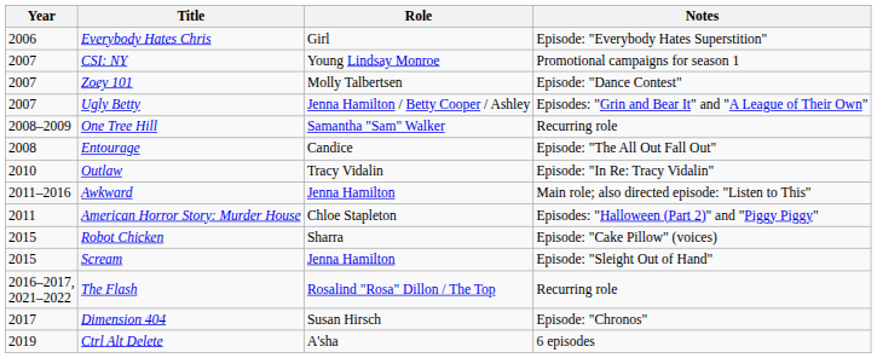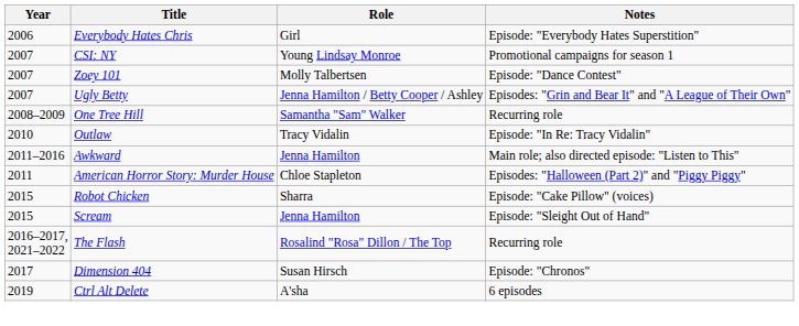- row: 2008 | Entourage | Candice | Episode: "The All Out Fall Out"
